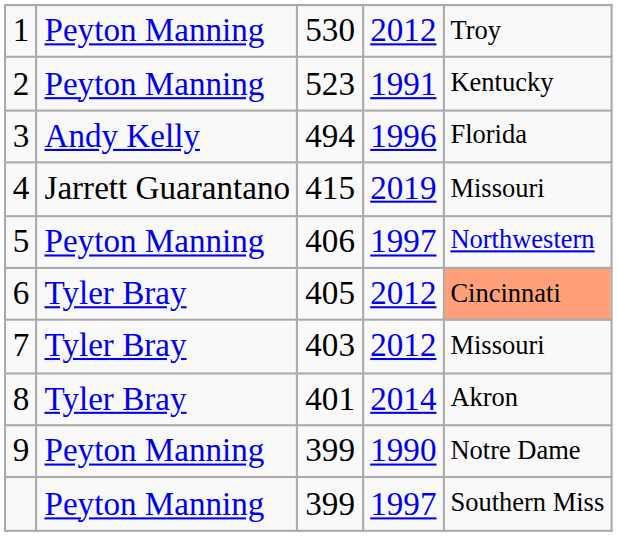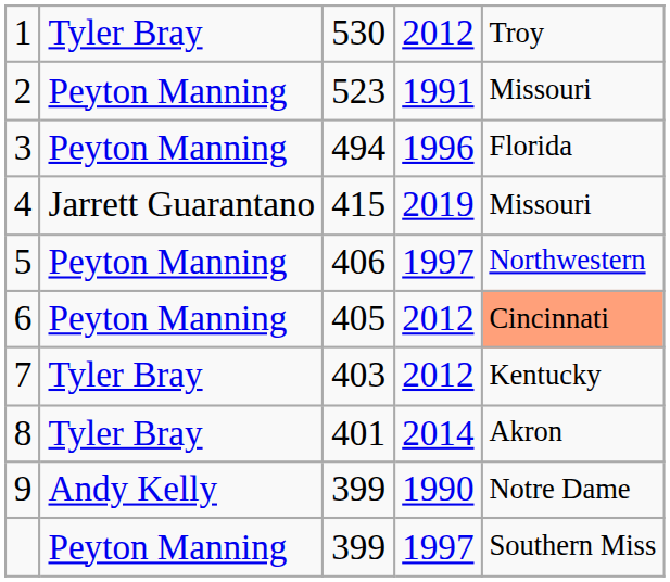1 | column 2: Peyton Manning -> Tyler Bray
2 | column 5: Kentucky -> Missouri
3 | column 2: Andy Kelly -> Peyton Manning
6 | column 2: Tyler Bray -> Peyton Manning
7 | column 5: Missouri -> Kentucky
9 | column 2: Peyton Manning -> Andy Kelly
